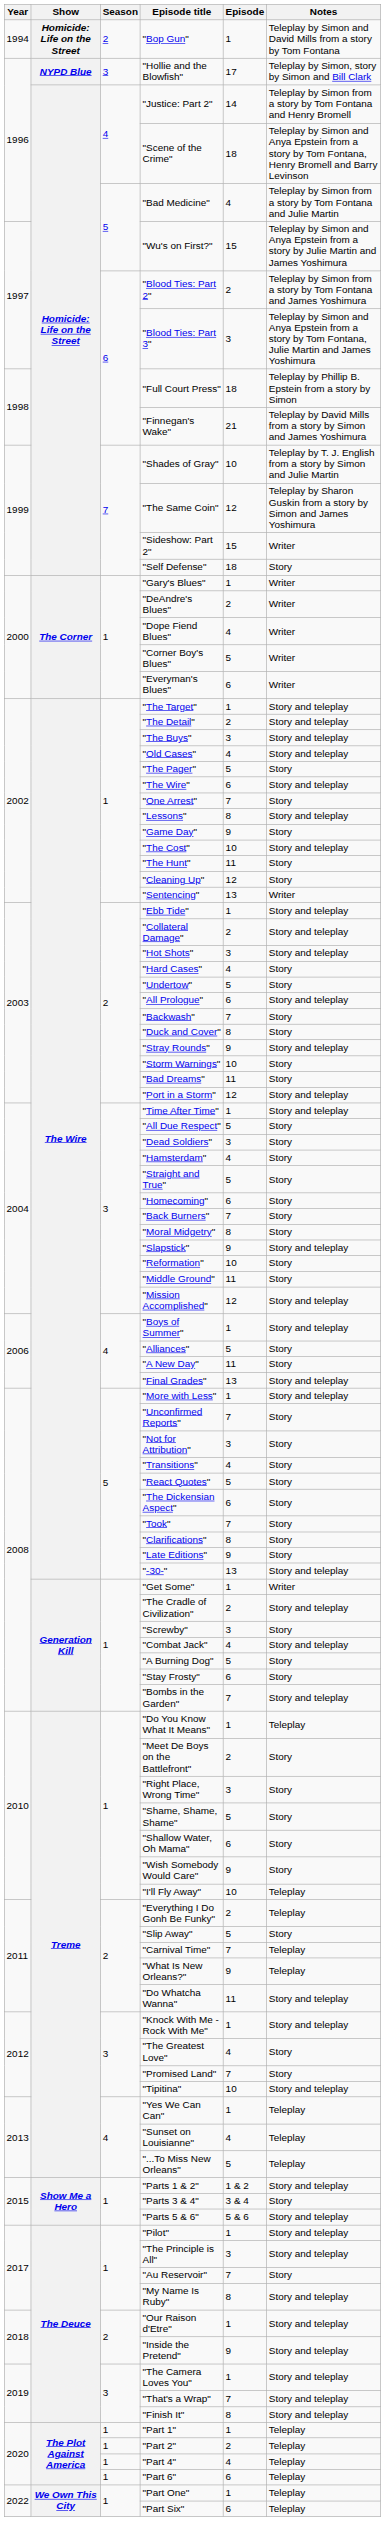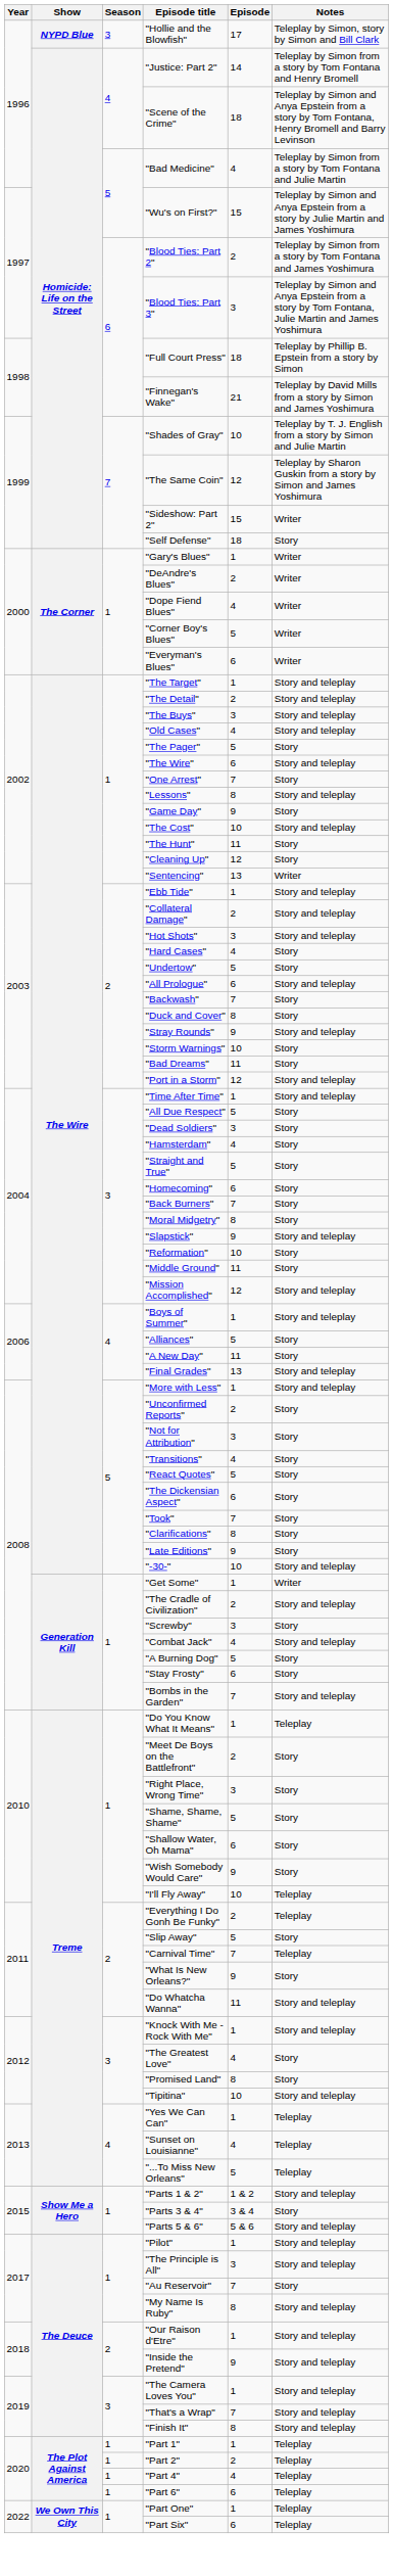- row: 1994 | Homicide: Life on the Street | 2 | "Bop Gun" | 1 | Teleplay by Simon and David Mills from a story by Tom Fontana
"Unconfirmed Reports" | Episode: 7 -> 2
"-30-" | Episode: 13 -> 10
"What Is New Orleans?" | Notes: Teleplay -> Story
"Promised Land" | Episode: 7 -> 8
